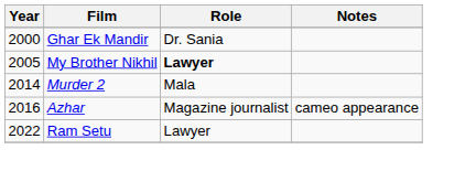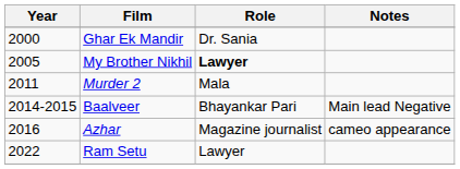Murder 2 | Year: 2014 -> 2011
+ row: 2014-2015 | Baalveer | Bhayankar Pari | Main lead Negative
